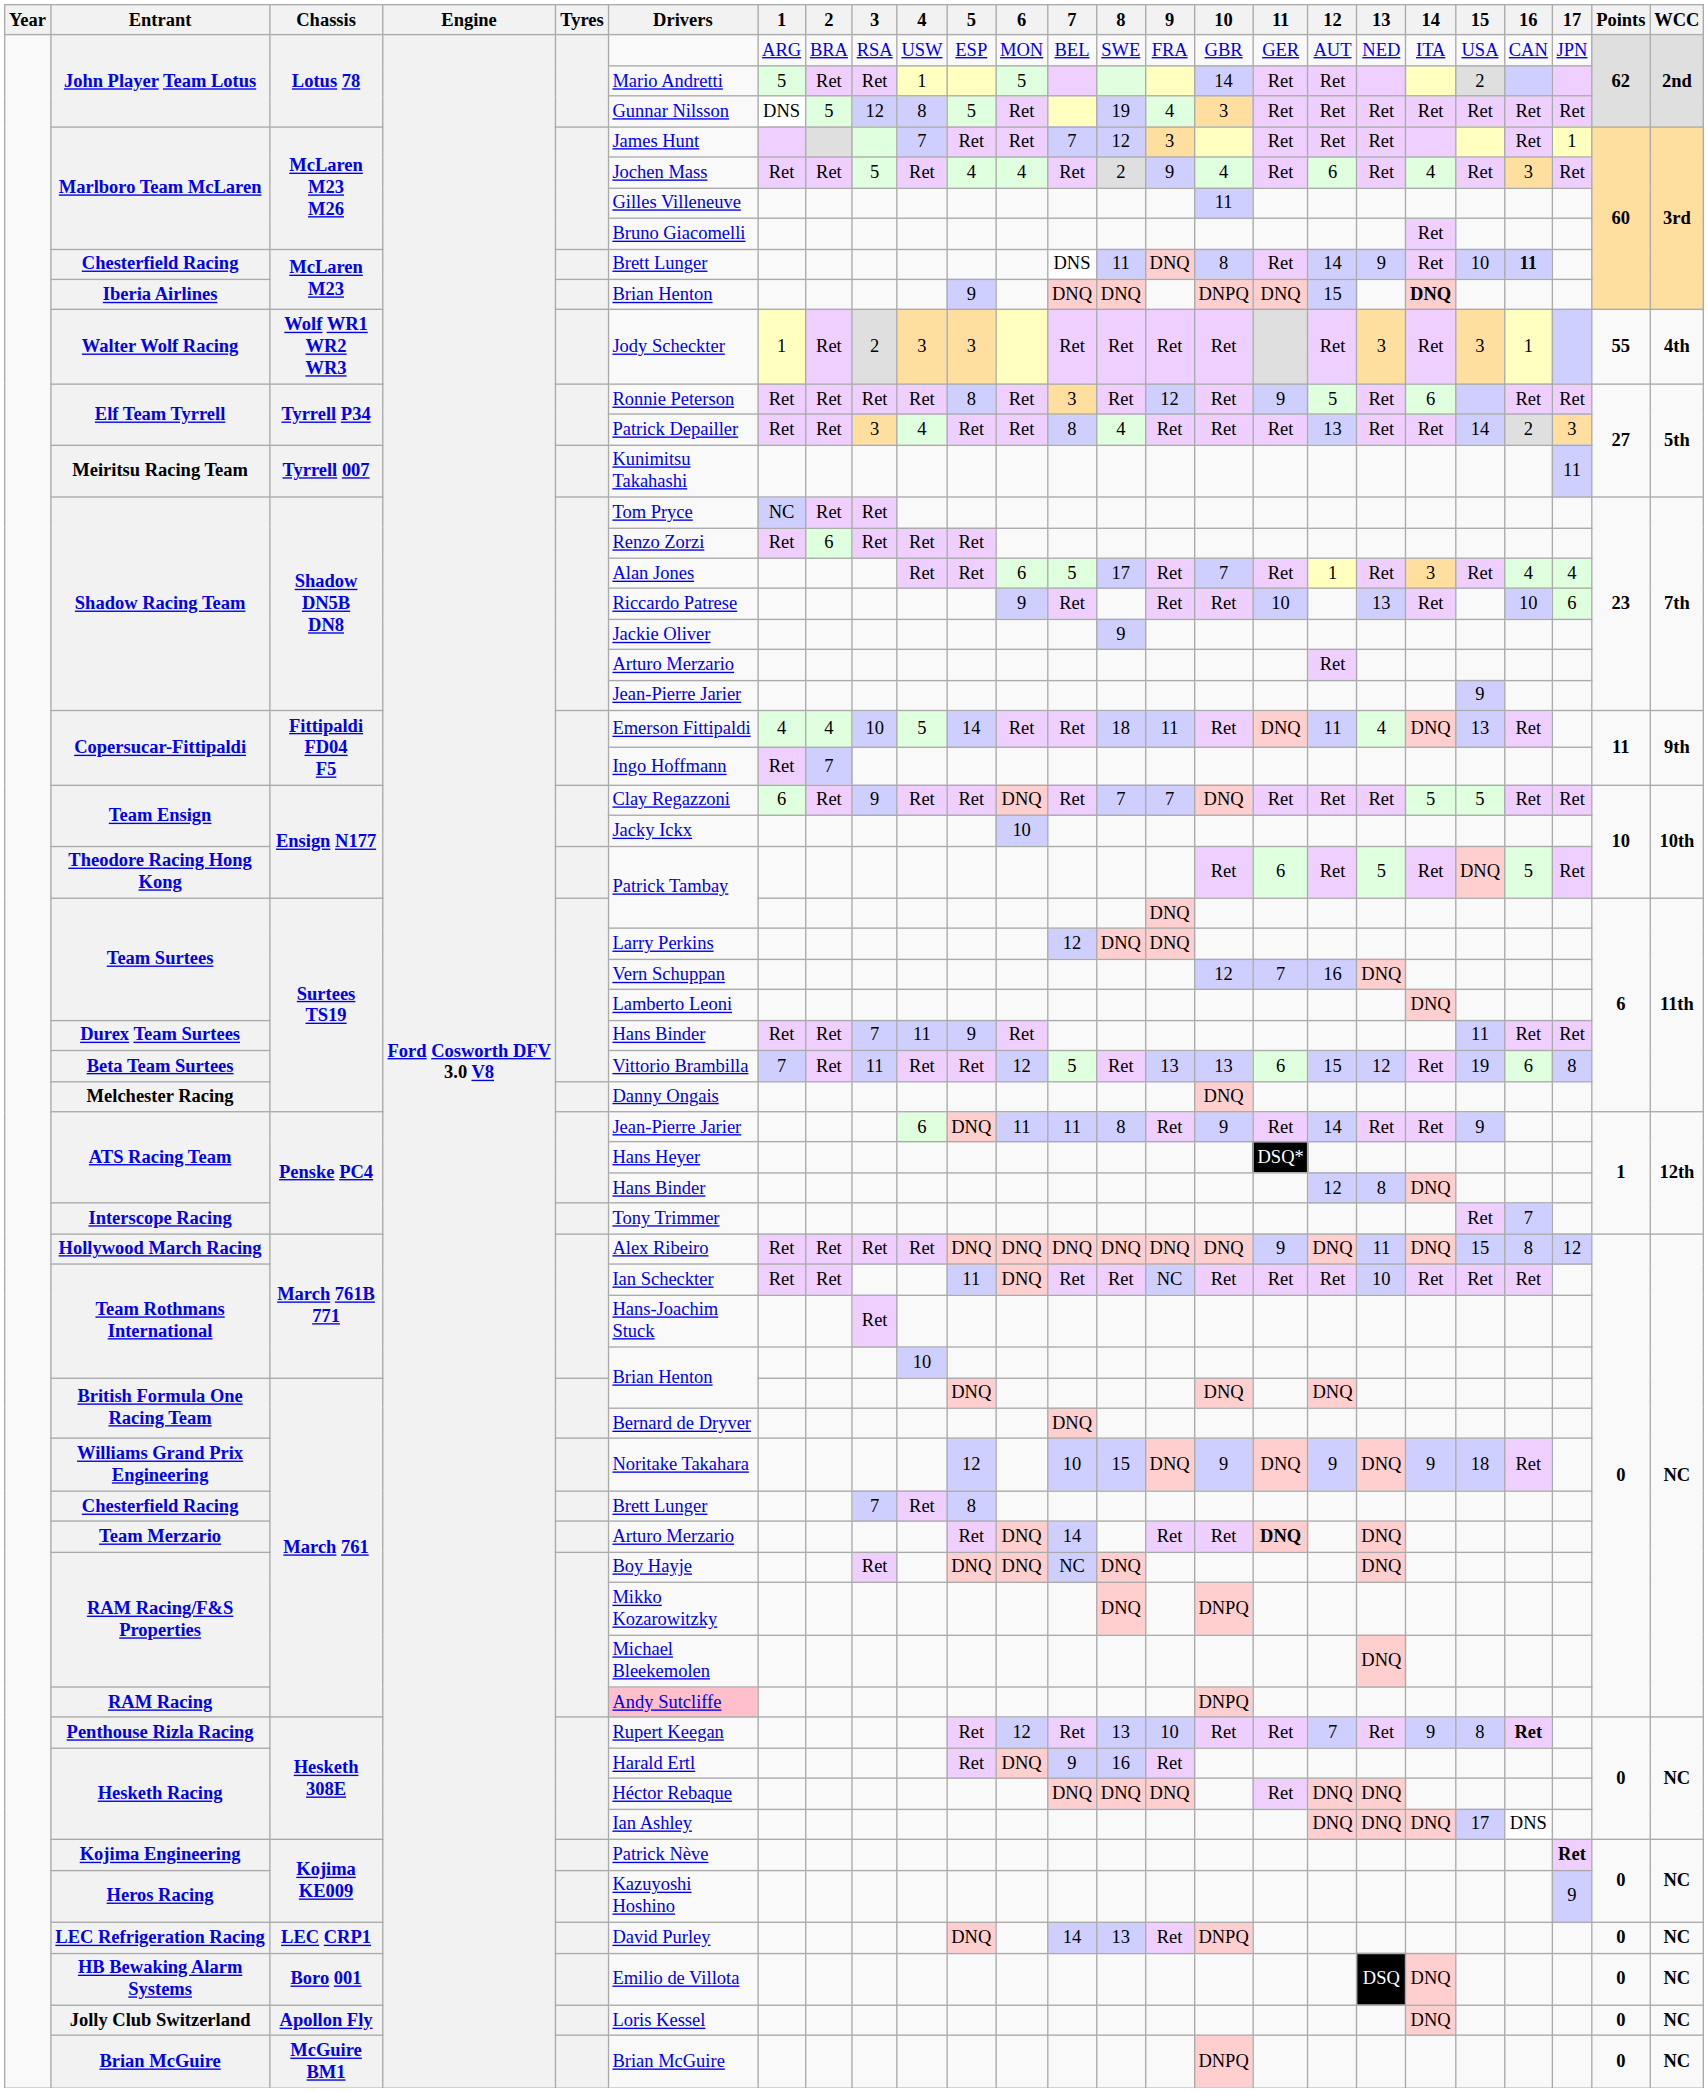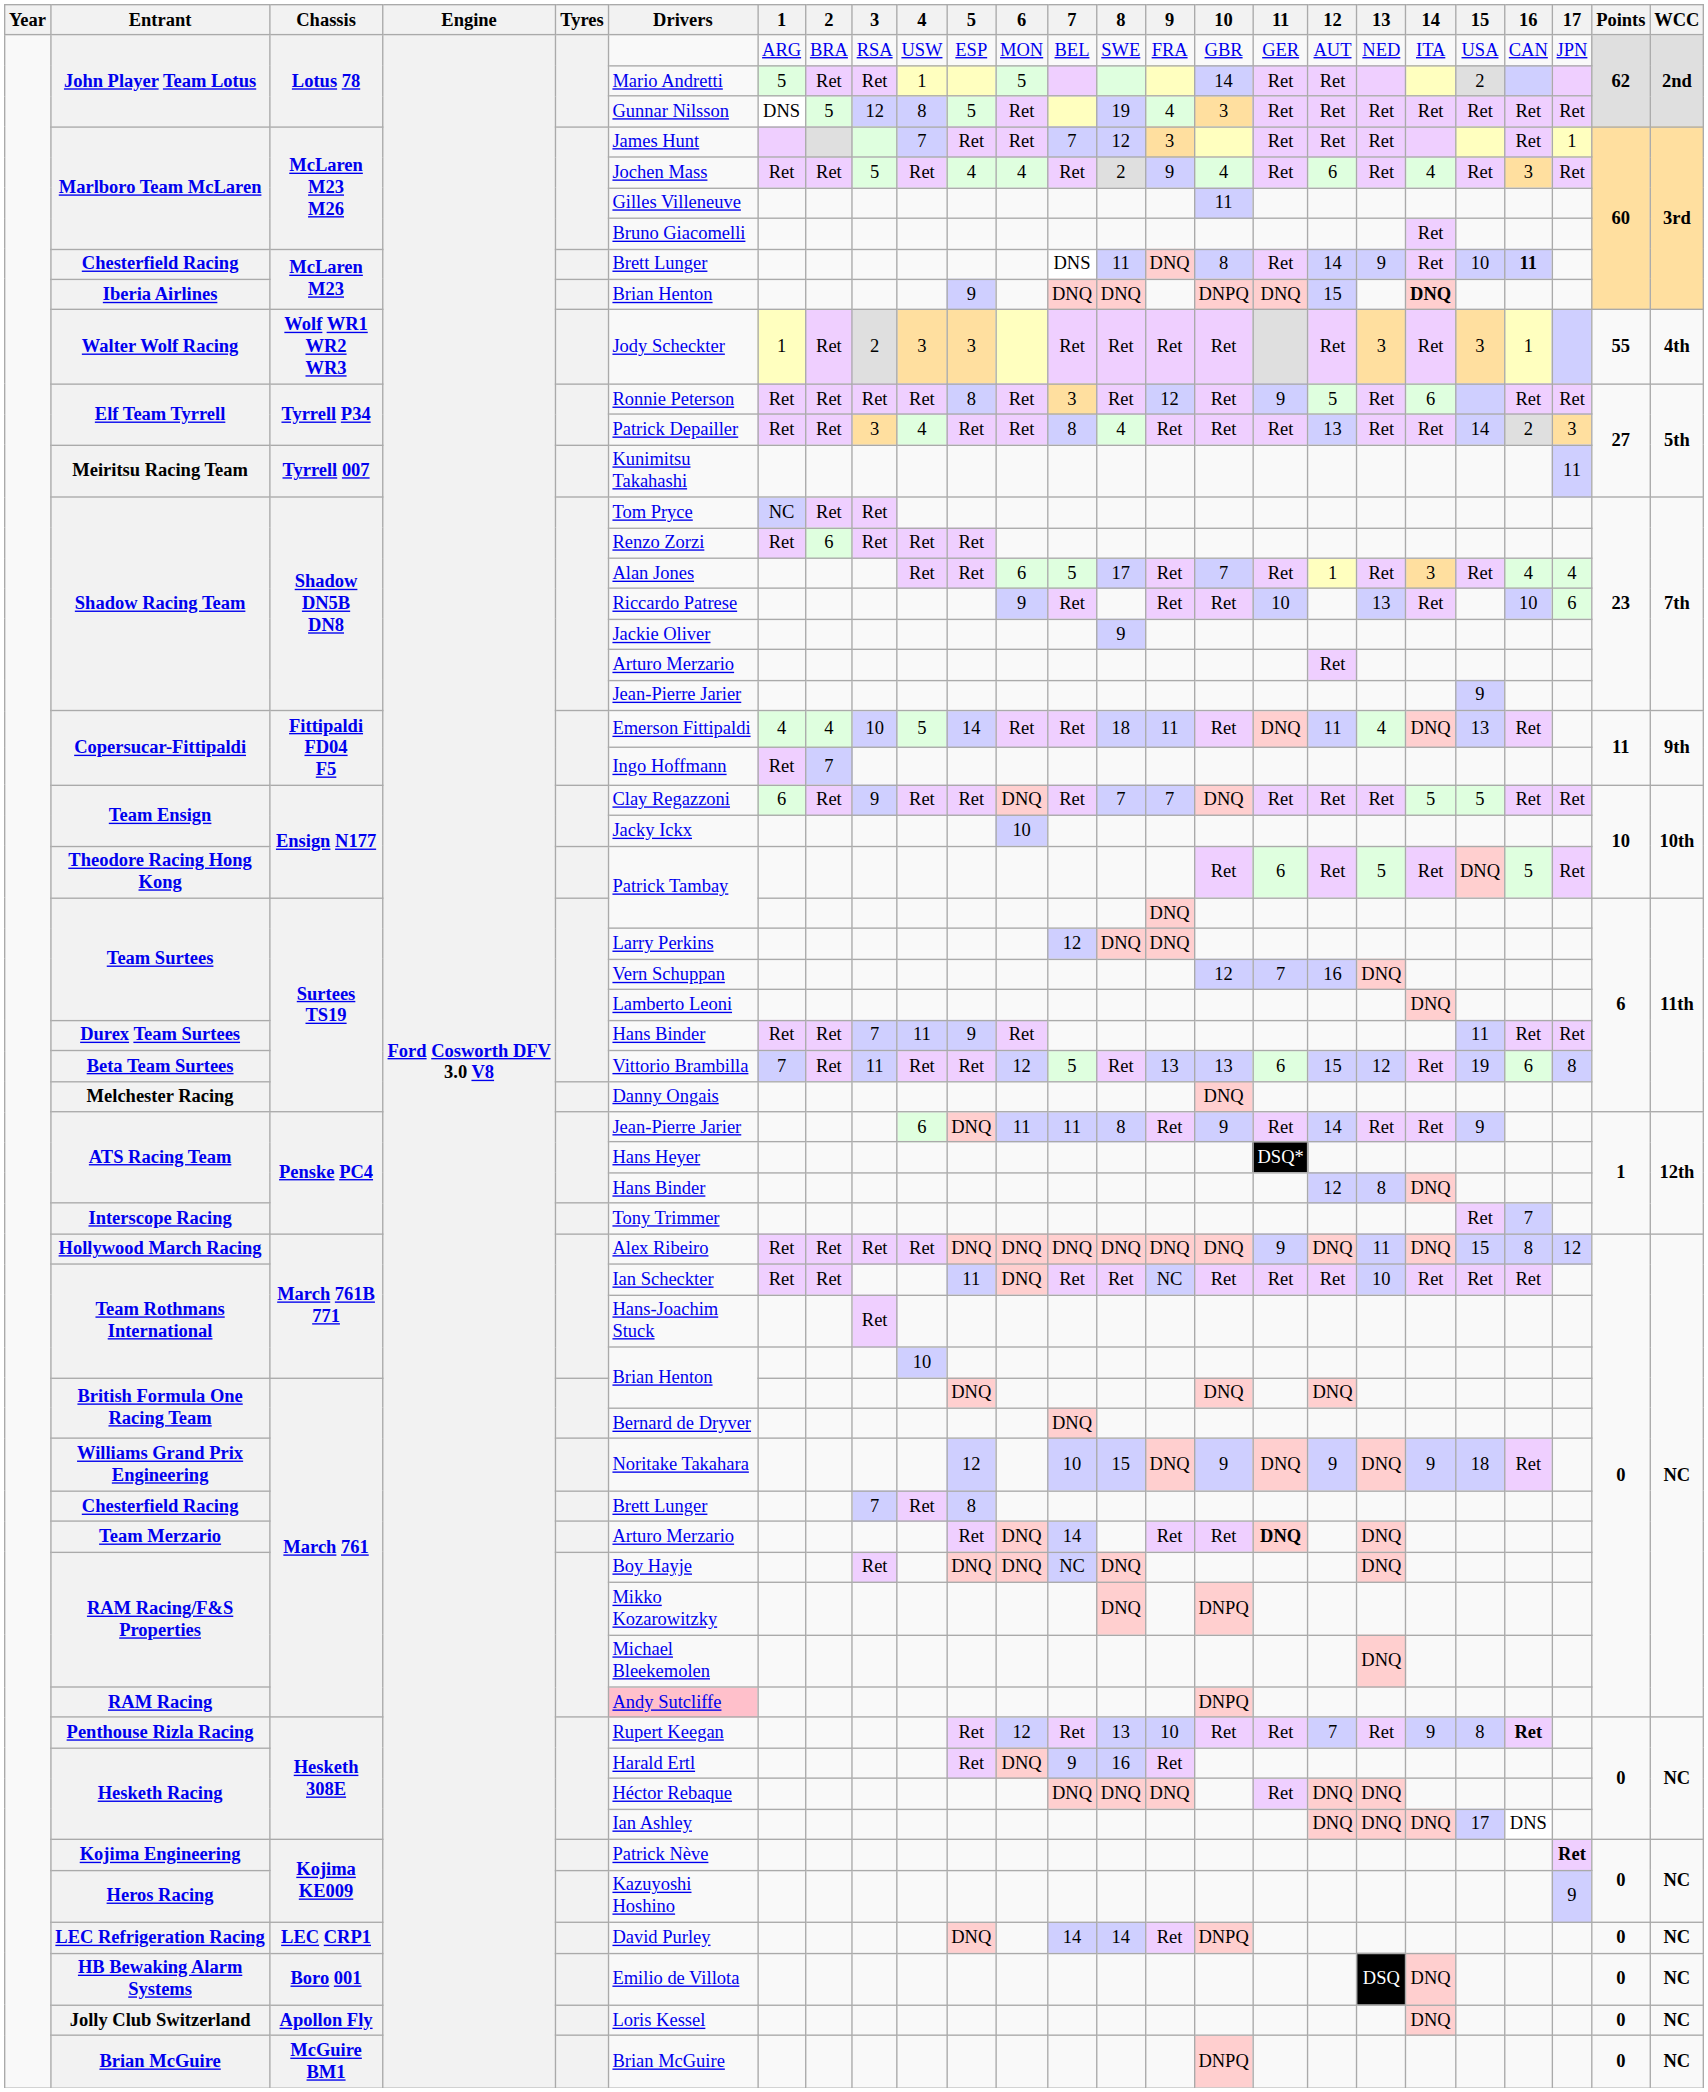LEC Refrigeration Racing | 8: 13 -> 14
